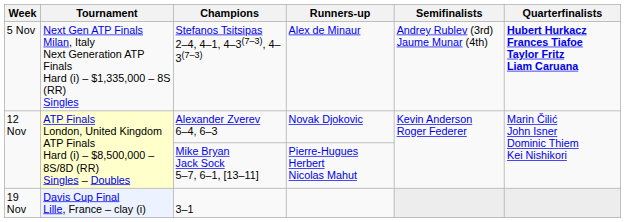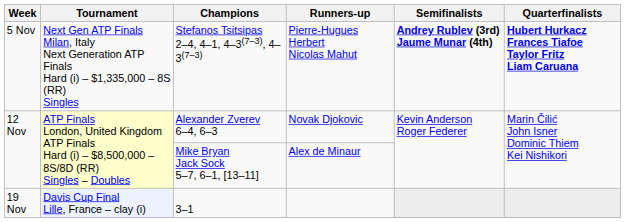Stefanos Tsitsipas 2–4, 4–1, 4–3(7–3), 4–3(7–3) | Runners-up: Alex de Minaur -> Pierre-Hugues Herbert Nicolas Mahut
Stefanos Tsitsipas 2–4, 4–1, 4–3(7–3), 4–3(7–3) | Semifinalists: normal -> bold
Mike Bryan Jack Sock 5–7, 6–1, [13–11] | Runners-up: Pierre-Hugues Herbert Nicolas Mahut -> Alex de Minaur
